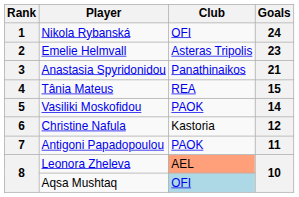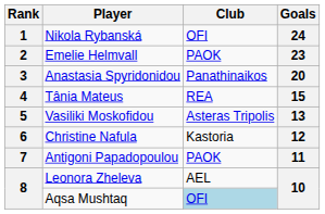Emelie Helmvall | Club: Asteras Tripolis -> PAOK
Anastasia Spyridonidou | Goals: 21 -> 20
Vasiliki Moskofidou | Club: PAOK -> Asteras Tripolis
Vasiliki Moskofidou | Goals: 14 -> 13
Leonora Zheleva | Club: lightsalmon background -> no background
